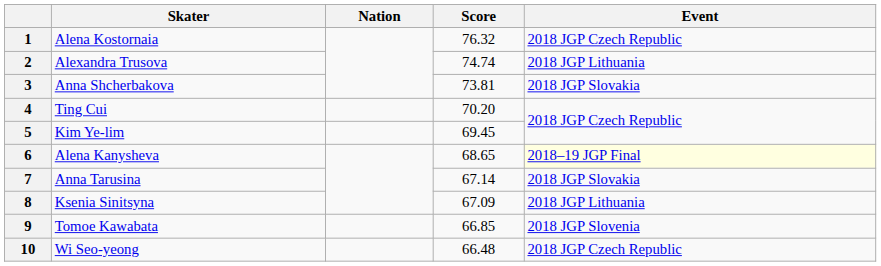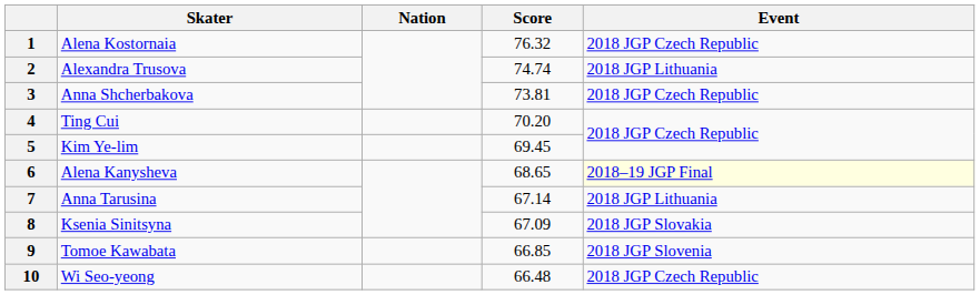3 | Event: 2018 JGP Slovakia -> 2018 JGP Czech Republic
7 | Event: 2018 JGP Slovakia -> 2018 JGP Lithuania
8 | Event: 2018 JGP Lithuania -> 2018 JGP Slovakia
